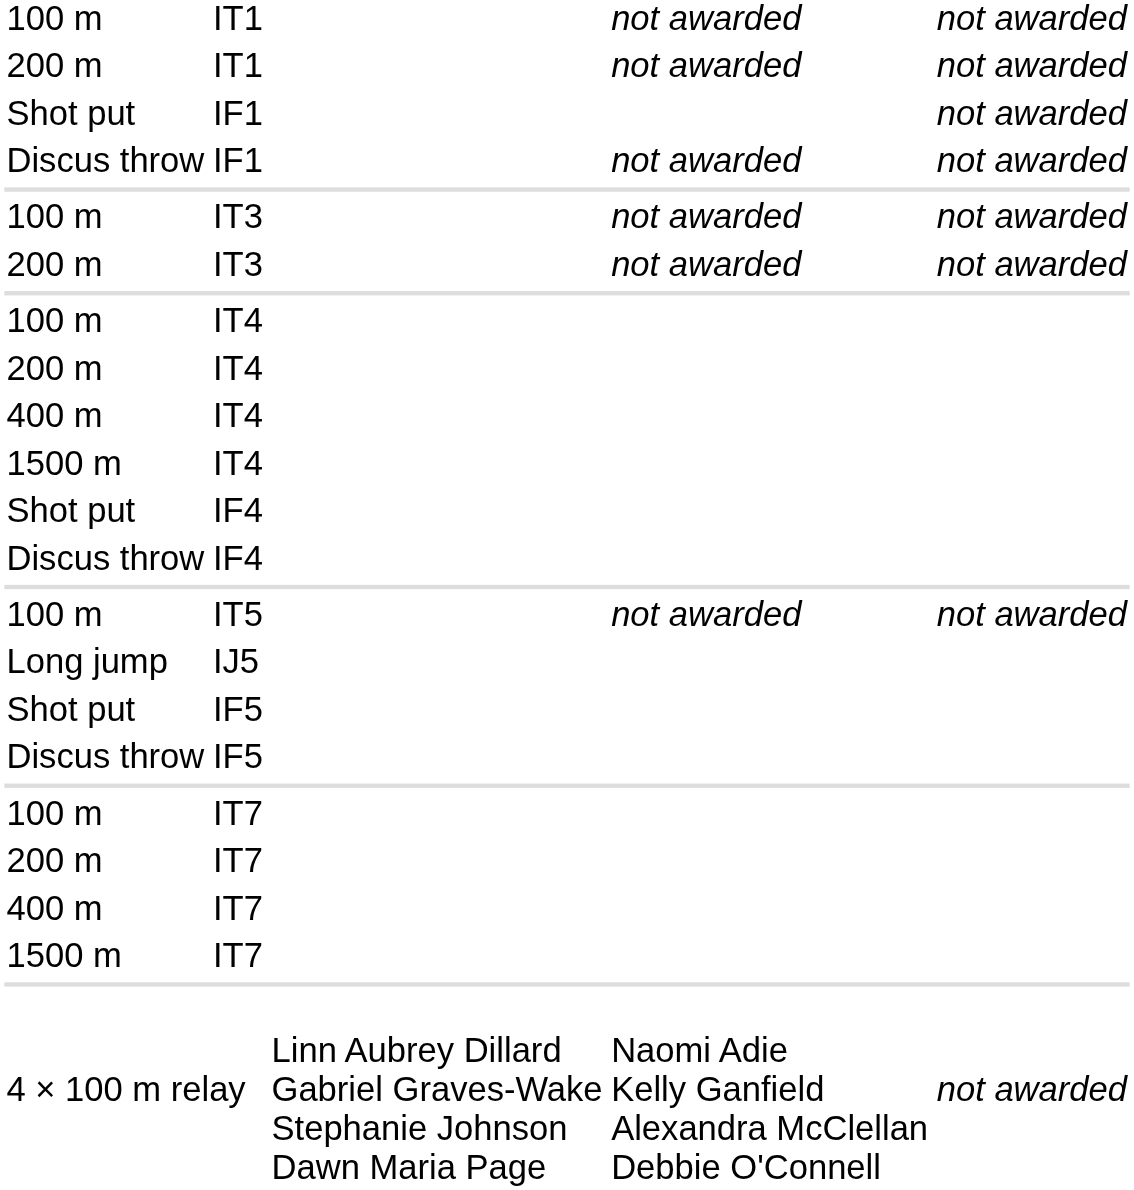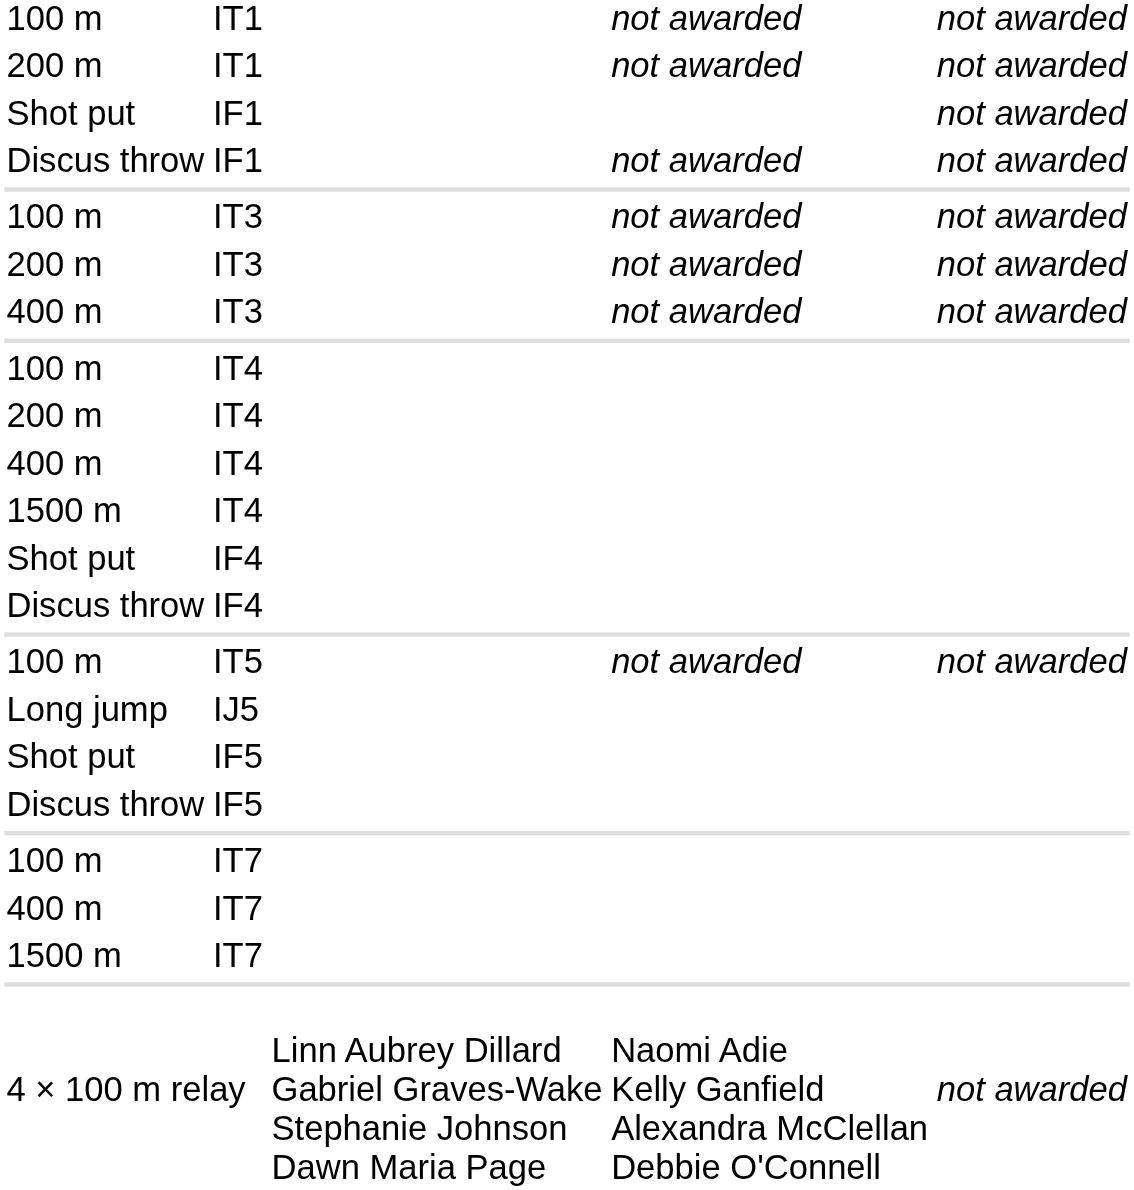+ row: 400 m | IT3 | not awarded | not awarded
- row: 200 m | IT7
